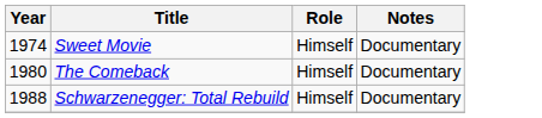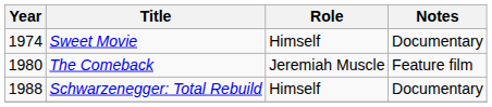The Comeback | Role: Himself -> Jeremiah Muscle
The Comeback | Notes: Documentary -> Feature film
